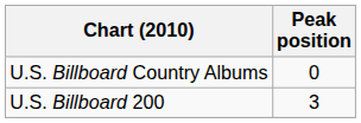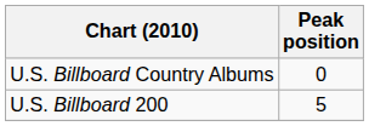U.S. Billboard 200 | Peak position: 3 -> 5
